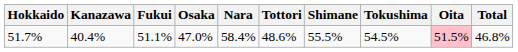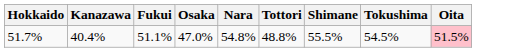- column: Total | 46.8%
51.7% | Nara: 58.4% -> 54.8%
51.7% | Tottori: 48.6% -> 48.8%
